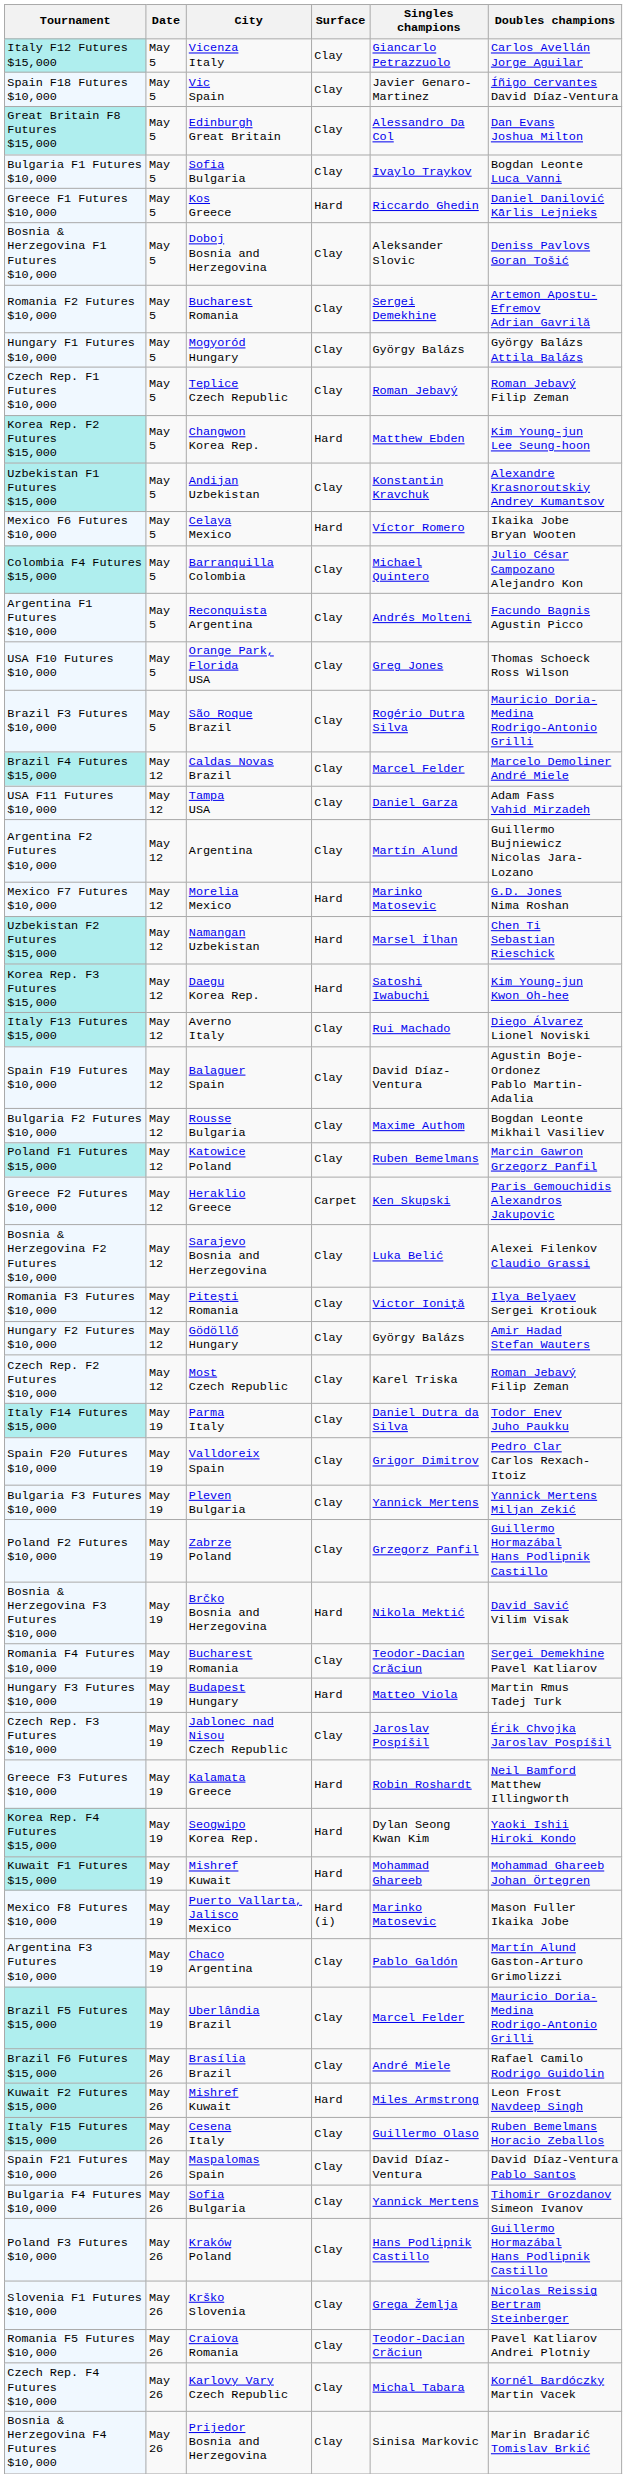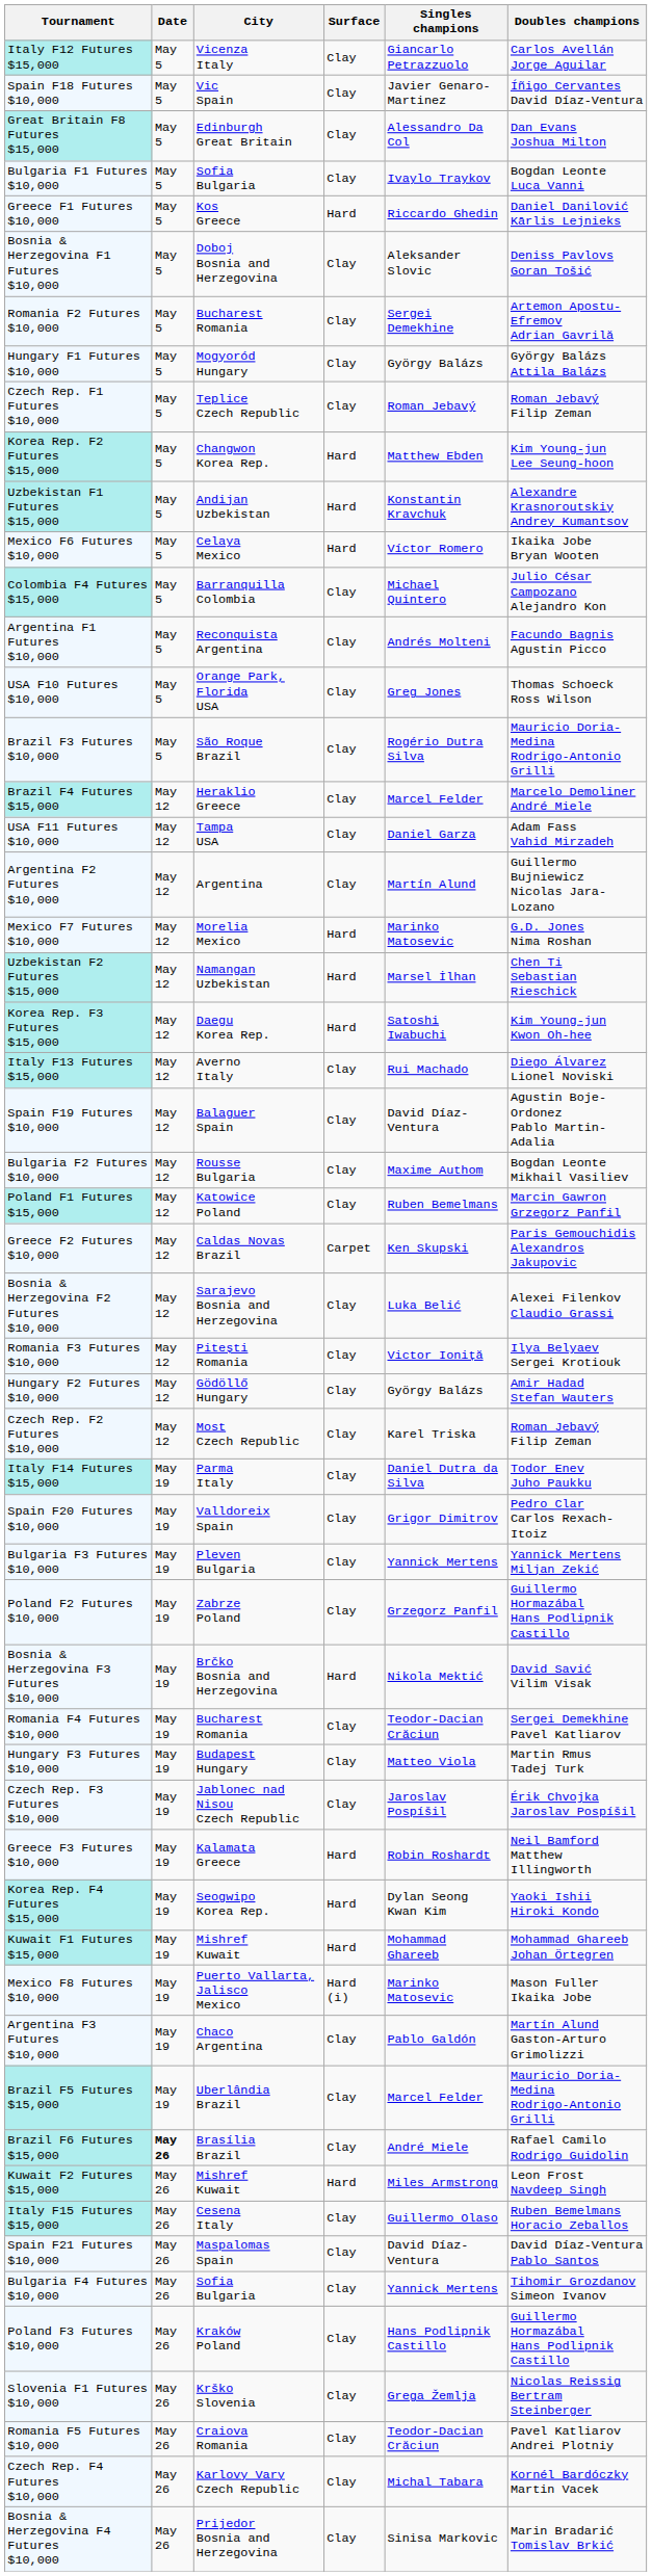Uzbekistan F1 Futures $15,000 | Surface: Clay -> Hard
Brazil F4 Futures $15,000 | City: Caldas Novas Brazil -> Heraklio Greece
Greece F2 Futures $10,000 | City: Heraklio Greece -> Caldas Novas Brazil
Hungary F3 Futures $10,000 | Surface: Hard -> Clay
Brazil F6 Futures $15,000 | Date: normal -> bold
